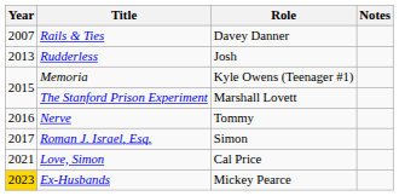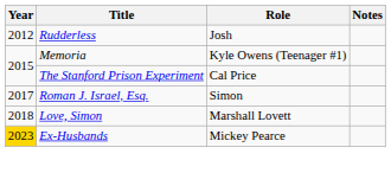- row: 2007 | Rails & Ties | Davey Danner
Rudderless | Year: 2013 -> 2012
The Stanford Prison Experiment | Role: Marshall Lovett -> Cal Price
- row: 2016 | Nerve | Tommy
Love, Simon | Year: 2021 -> 2018
Love, Simon | Role: Cal Price -> Marshall Lovett
